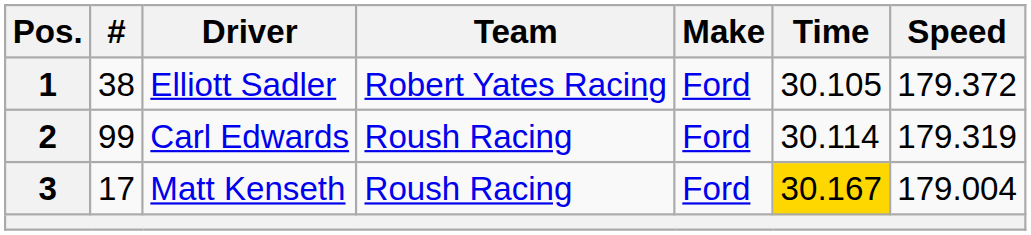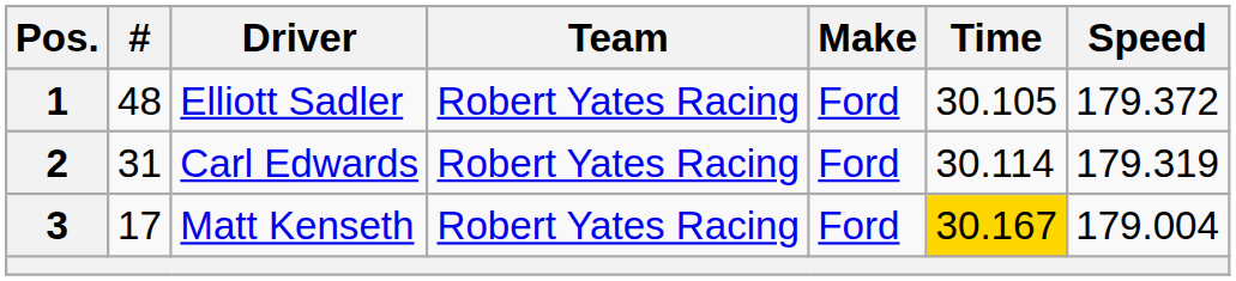1 | #: 38 -> 48
2 | #: 99 -> 31
2 | Team: Roush Racing -> Robert Yates Racing
3 | Team: Roush Racing -> Robert Yates Racing
